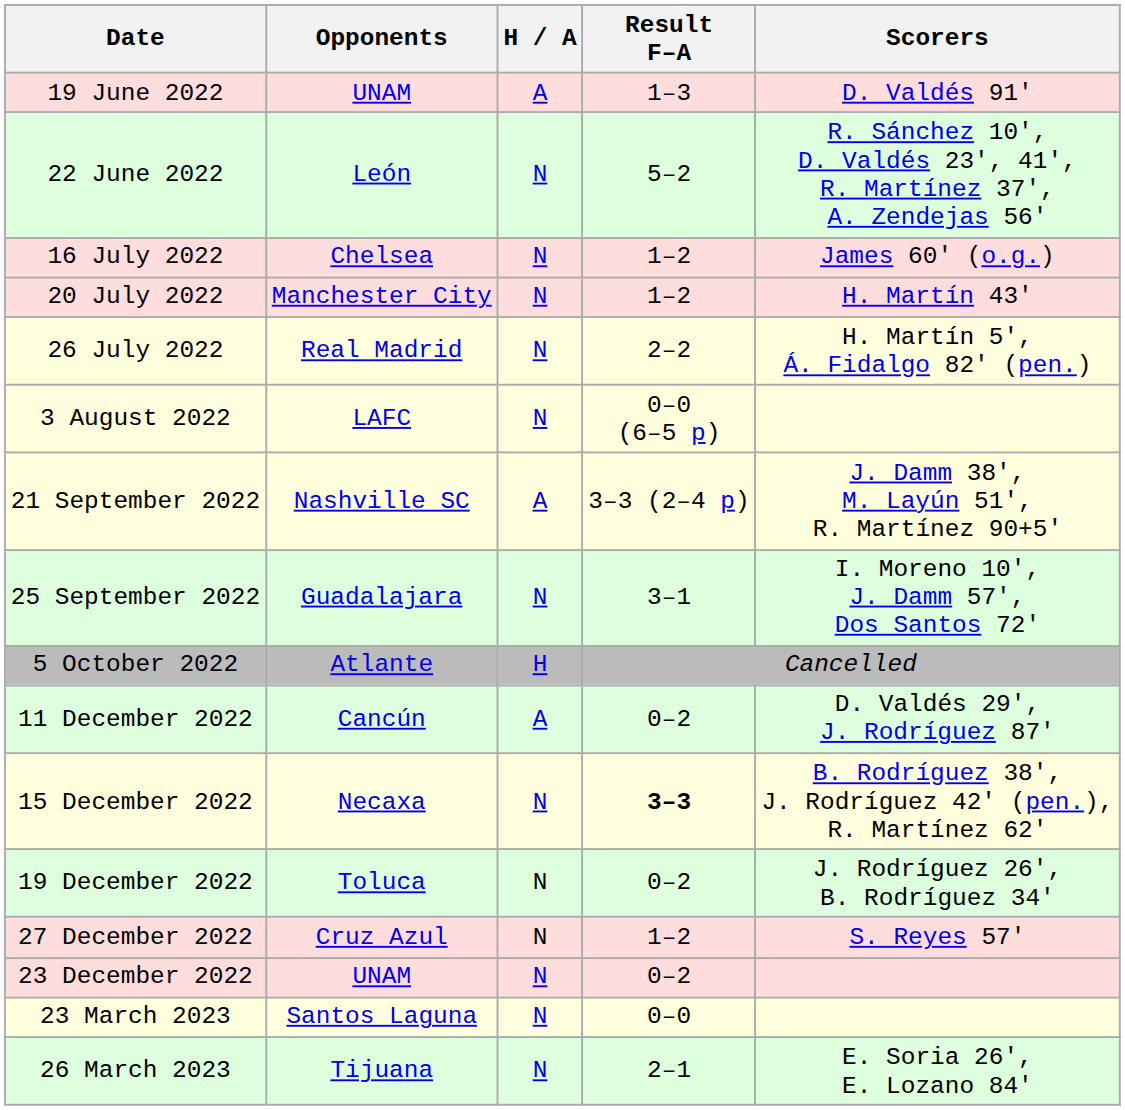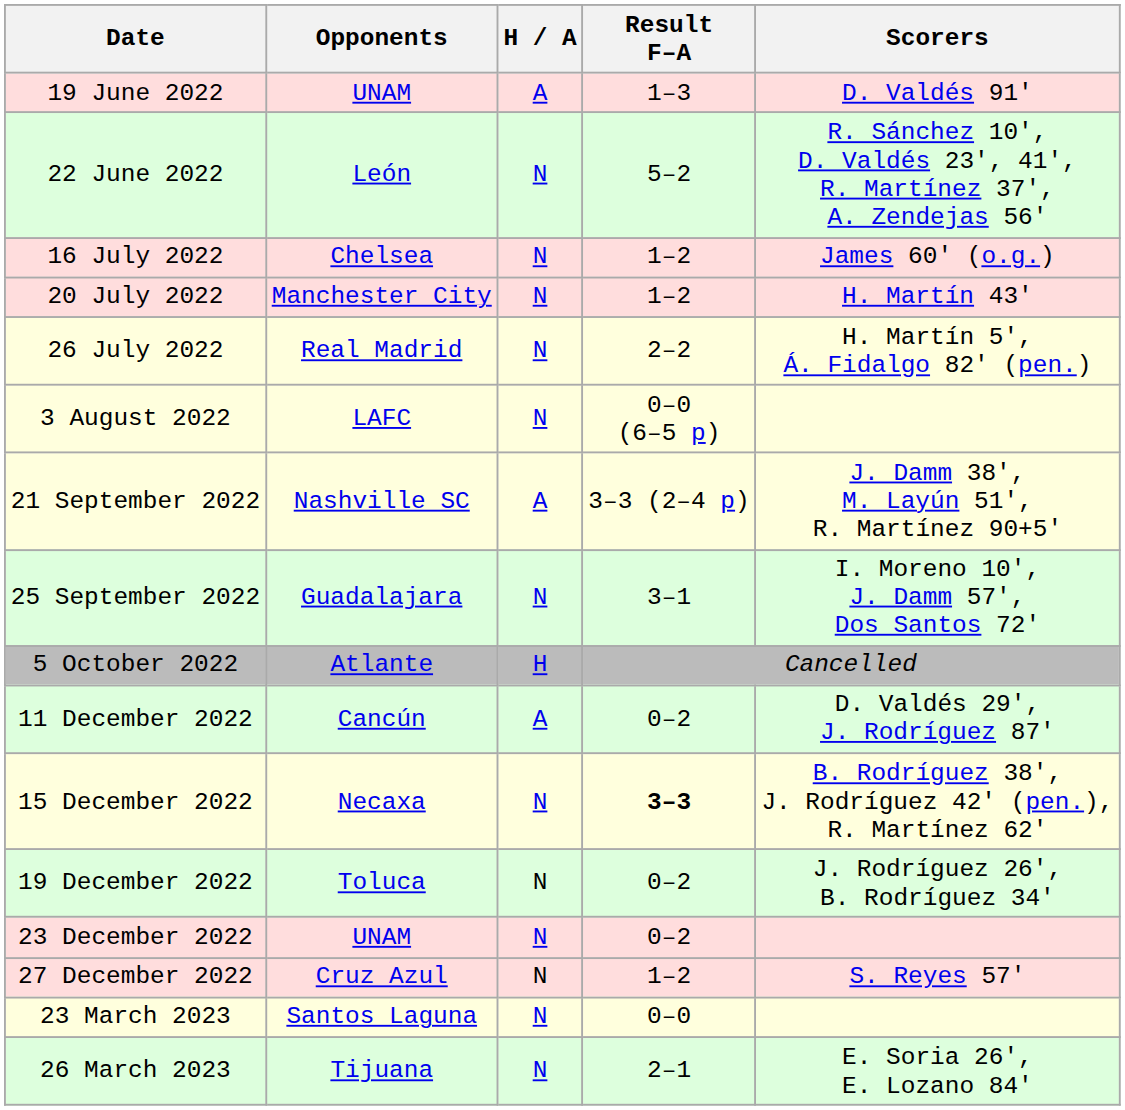rows swapped: 23 December 2022 <-> 27 December 2022
